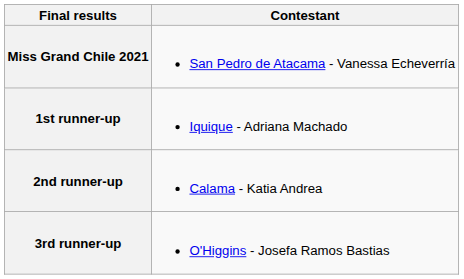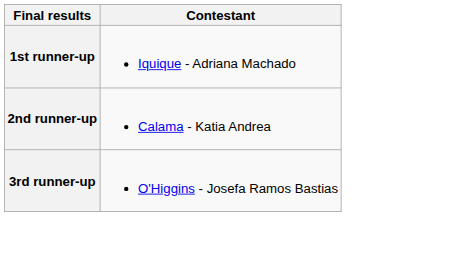- row: Miss Grand Chile 2021 | San Pedro de Atacama - Vanessa Echeverría
